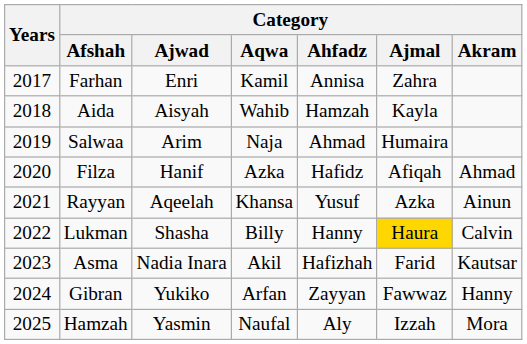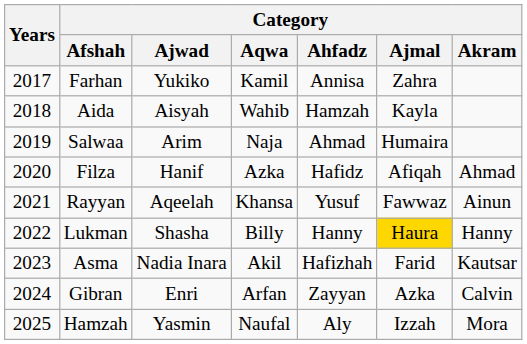Farhan | Category / Ajwad: Enri -> Yukiko
Rayyan | Category / Ajmal: Azka -> Fawwaz
Lukman | Category / Akram: Calvin -> Hanny
Gibran | Category / Ajwad: Yukiko -> Enri
Gibran | Category / Ajmal: Fawwaz -> Azka
Gibran | Category / Akram: Hanny -> Calvin
